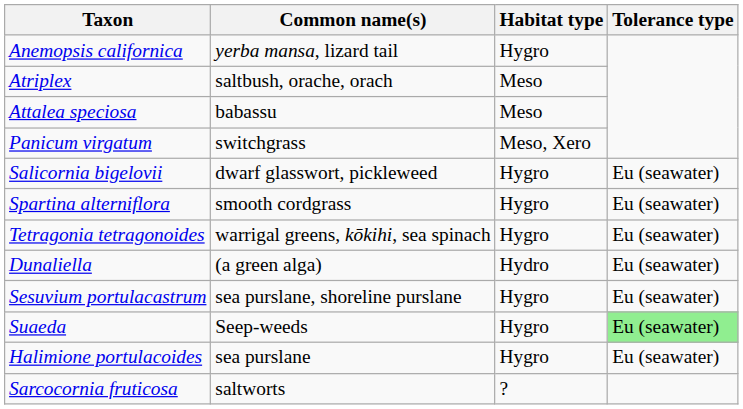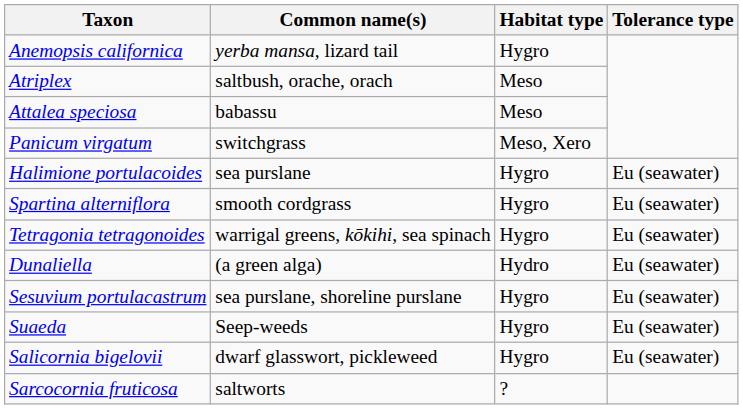rows swapped: Salicornia bigelovii <-> Halimione portulacoides
Suaeda | Tolerance type: lightgreen background -> no background
